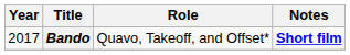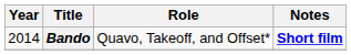Bando | Year: 2017 -> 2014
